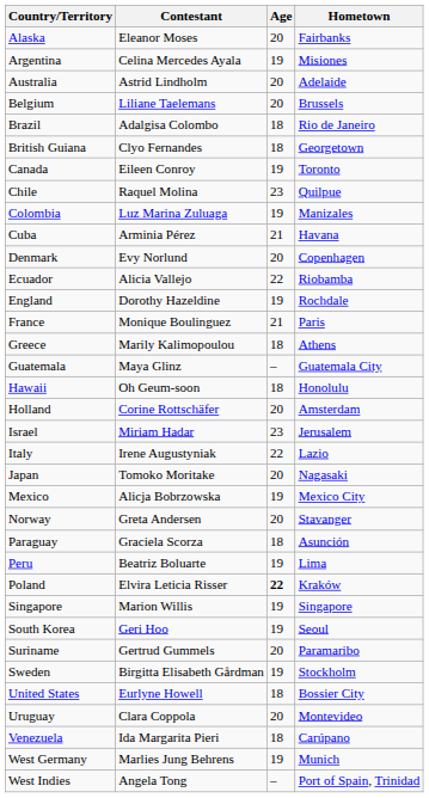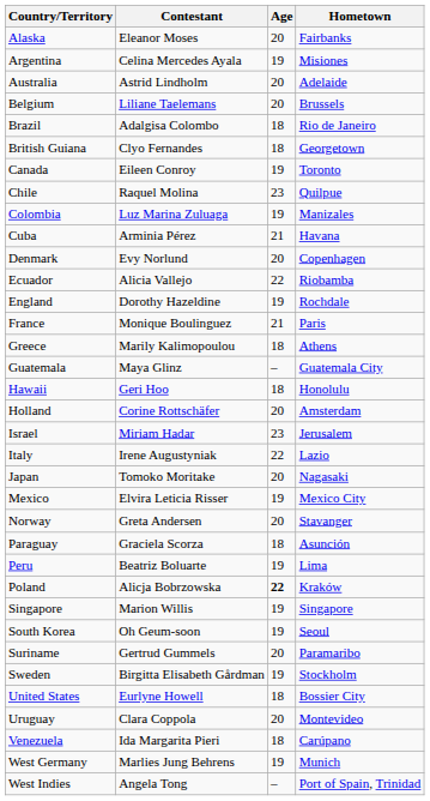Hawaii | Contestant: Oh Geum-soon -> Geri Hoo
Mexico | Contestant: Alicja Bobrzowska -> Elvira Leticia Risser
Poland | Contestant: Elvira Leticia Risser -> Alicja Bobrzowska
South Korea | Contestant: Geri Hoo -> Oh Geum-soon
